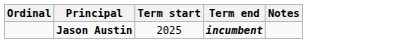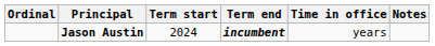+ column: Time in office | years
Jason Austin | Term start: 2025 -> 2024
